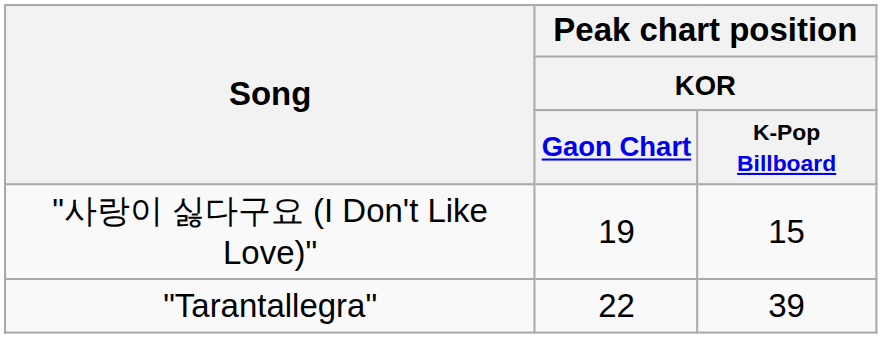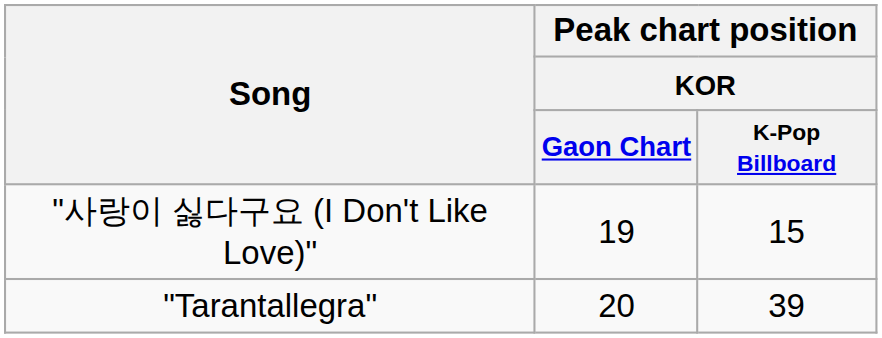"Tarantallegra" | Peak chart position / KOR / Gaon Chart: 22 -> 20
